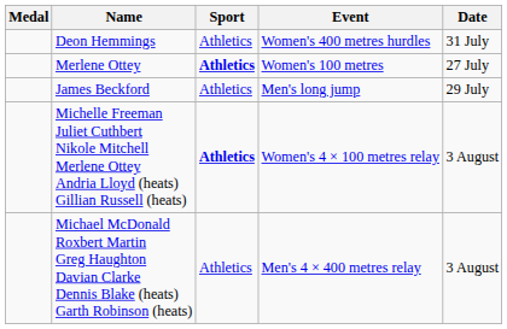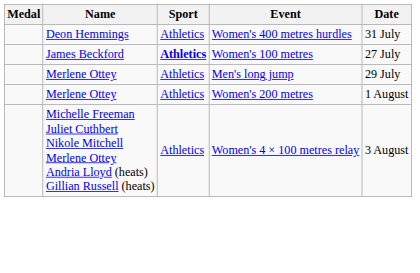Women's 100 metres | Name: Merlene Ottey -> James Beckford
Men's long jump | Name: James Beckford -> Merlene Ottey
+ row: Merlene Ottey | Athletics | Women's 200 metres | 1 August
Women's 4 × 100 metres relay | Sport: bold -> normal
- row: Michael McDonald Roxbert Martin Greg Haughton Davian Clarke Dennis Blake (heats) Garth Robinson (heats) | Athletics | Men's 4 × 400 metres relay | 3 August
